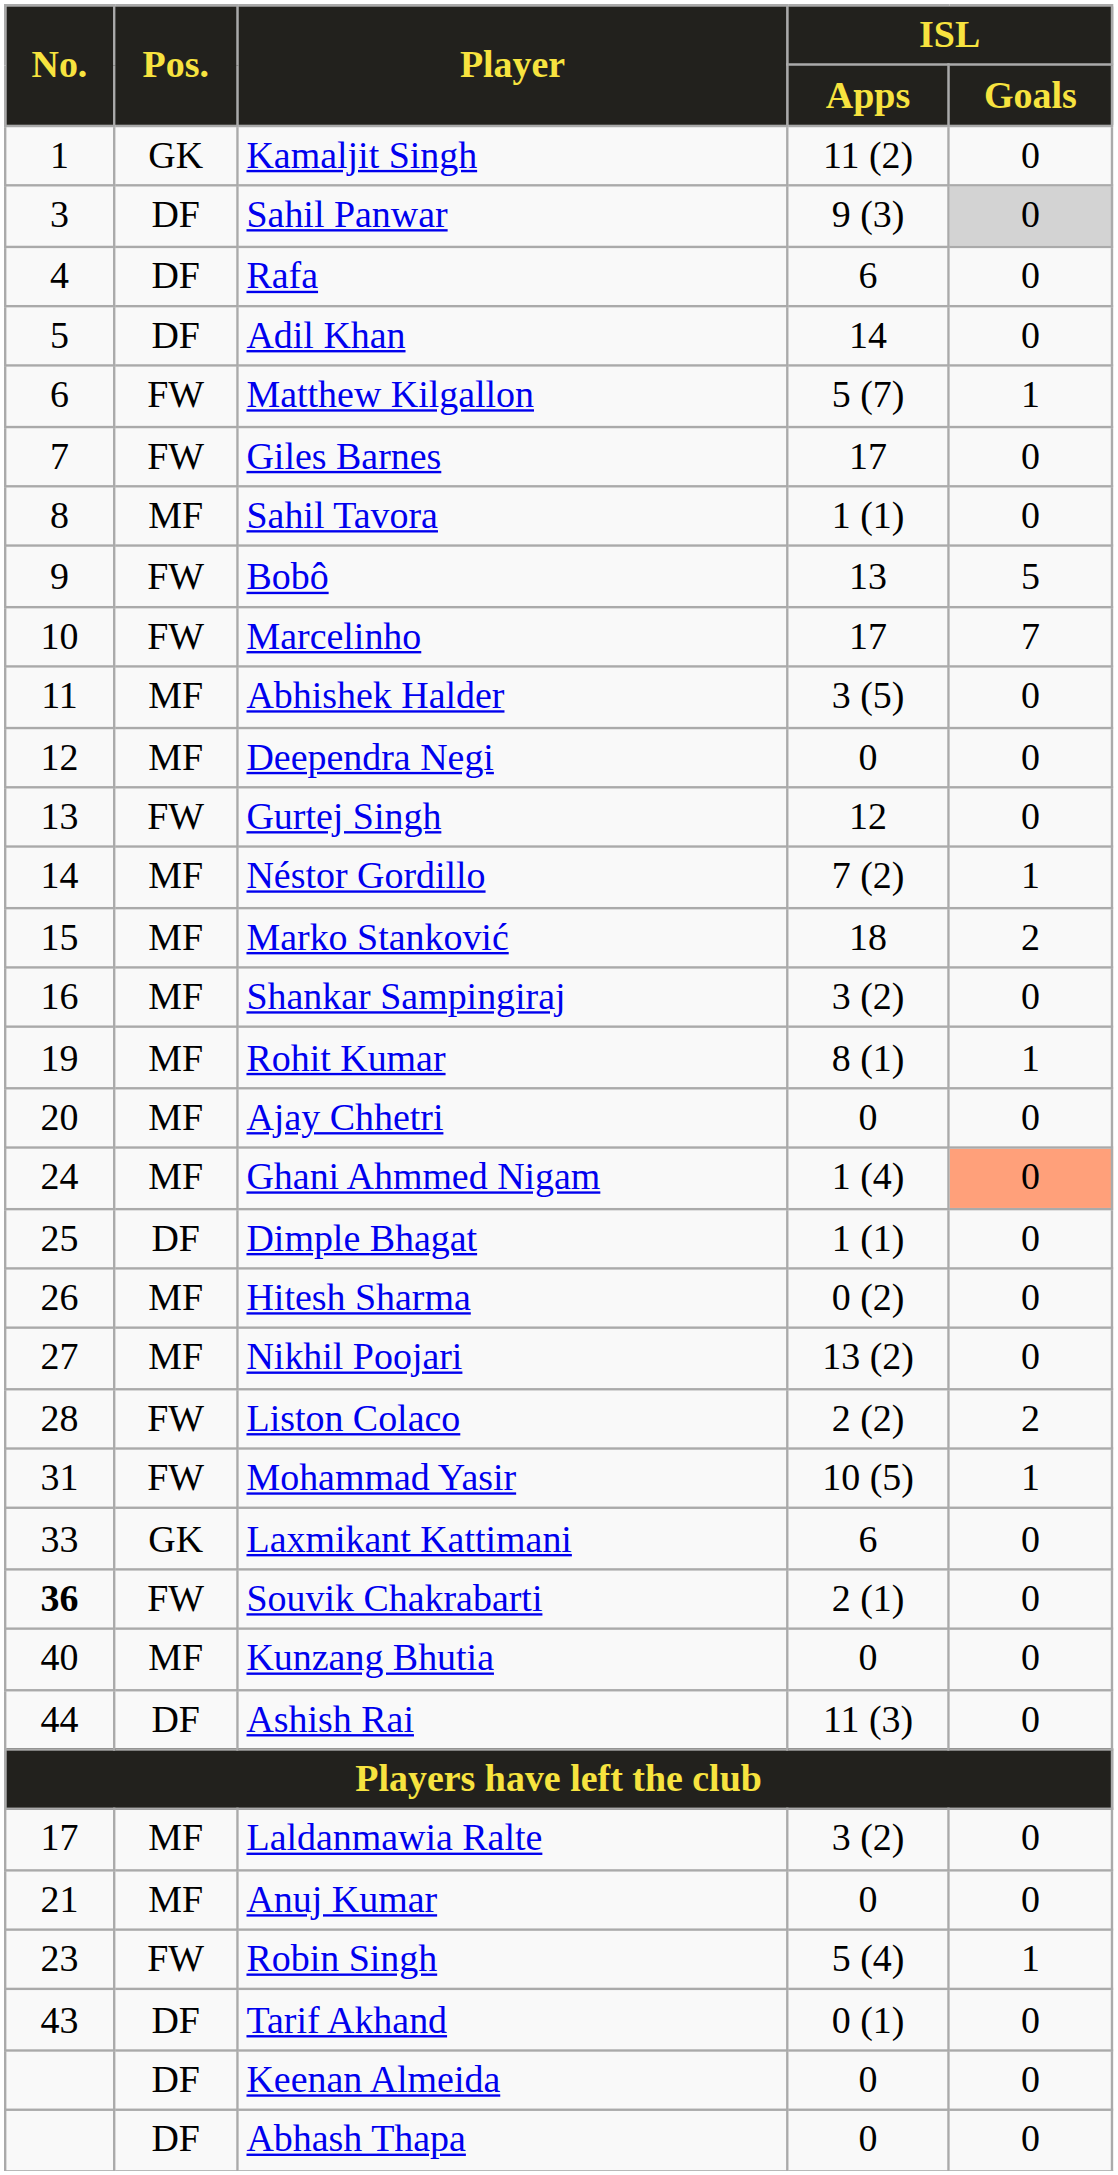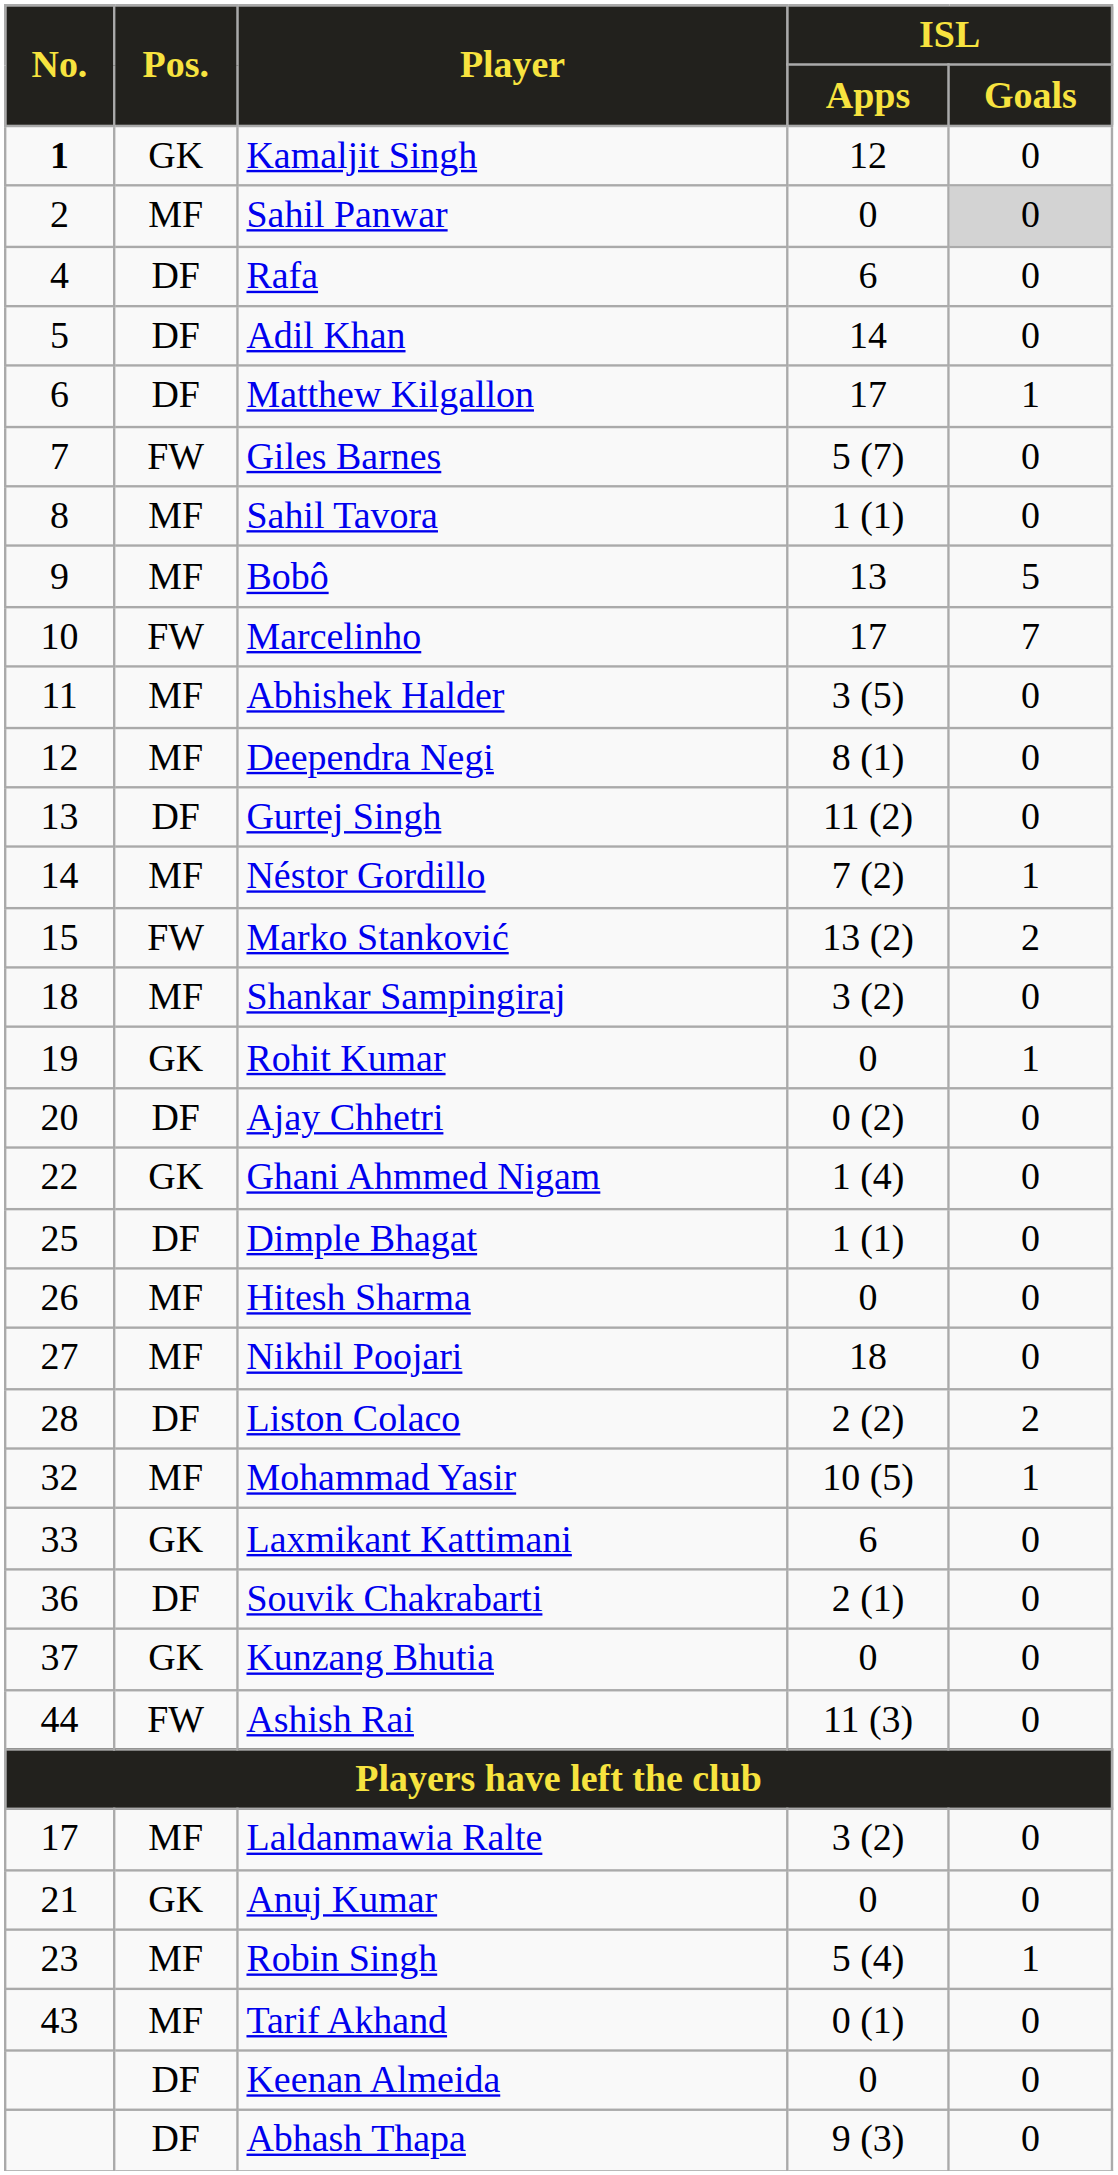Kamaljit Singh | No.: normal -> bold
Kamaljit Singh | ISL / Apps: 11 (2) -> 12
Sahil Panwar | No.: 3 -> 2
Sahil Panwar | Pos.: DF -> MF
Sahil Panwar | ISL / Apps: 9 (3) -> 0
Matthew Kilgallon | Pos.: FW -> DF
Matthew Kilgallon | ISL / Apps: 5 (7) -> 17
Giles Barnes | ISL / Apps: 17 -> 5 (7)
Bobô | Pos.: FW -> MF
Deependra Negi | ISL / Apps: 0 -> 8 (1)
Gurtej Singh | Pos.: FW -> DF
Gurtej Singh | ISL / Apps: 12 -> 11 (2)
Marko Stanković | Pos.: MF -> FW
Marko Stanković | ISL / Apps: 18 -> 13 (2)
Shankar Sampingiraj | No.: 16 -> 18
Rohit Kumar | Pos.: MF -> GK
Rohit Kumar | ISL / Apps: 8 (1) -> 0
Ajay Chhetri | Pos.: MF -> DF
Ajay Chhetri | ISL / Apps: 0 -> 0 (2)
Ghani Ahmmed Nigam | No.: 24 -> 22
Ghani Ahmmed Nigam | Pos.: MF -> GK
Ghani Ahmmed Nigam | ISL / Goals: lightsalmon background -> no background
Hitesh Sharma | ISL / Apps: 0 (2) -> 0
Nikhil Poojari | ISL / Apps: 13 (2) -> 18
Liston Colaco | Pos.: FW -> DF
Mohammad Yasir | No.: 31 -> 32
Mohammad Yasir | Pos.: FW -> MF
Souvik Chakrabarti | No.: bold -> normal
Souvik Chakrabarti | Pos.: FW -> DF
Kunzang Bhutia | No.: 40 -> 37
Kunzang Bhutia | Pos.: MF -> GK
Ashish Rai | Pos.: DF -> FW
Anuj Kumar | Pos.: MF -> GK
Robin Singh | Pos.: FW -> MF
Tarif Akhand | Pos.: DF -> MF
Abhash Thapa | ISL / Apps: 0 -> 9 (3)
